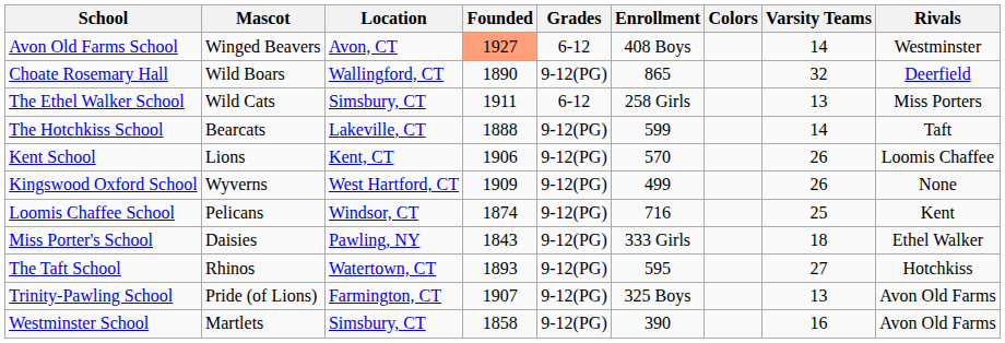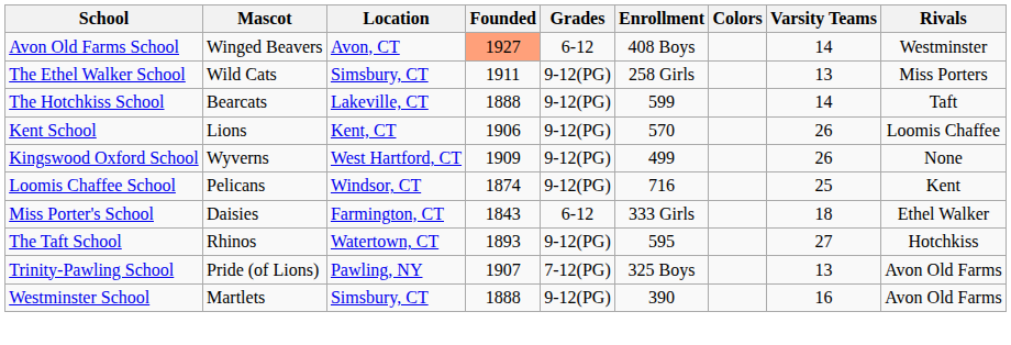- row: Choate Rosemary Hall | Wild Boars | Wallingford, CT | 1890 | 9-12(PG) | 865 | 32 | Deerfield
The Ethel Walker School | Grades: 6-12 -> 9-12(PG)
Miss Porter's School | Location: Pawling, NY -> Farmington, CT
Miss Porter's School | Grades: 9-12(PG) -> 6-12
Trinity-Pawling School | Location: Farmington, CT -> Pawling, NY
Trinity-Pawling School | Grades: 9-12(PG) -> 7-12(PG)
Westminster School | Founded: 1858 -> 1888
